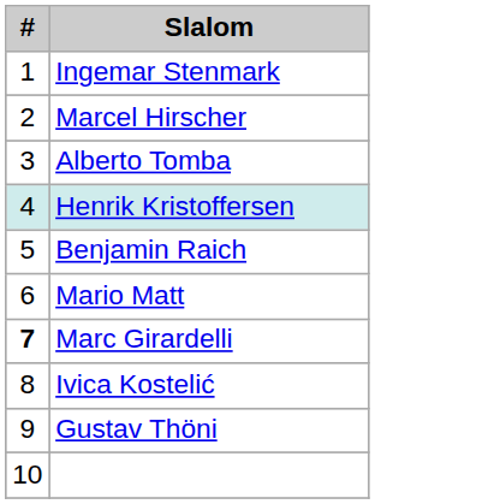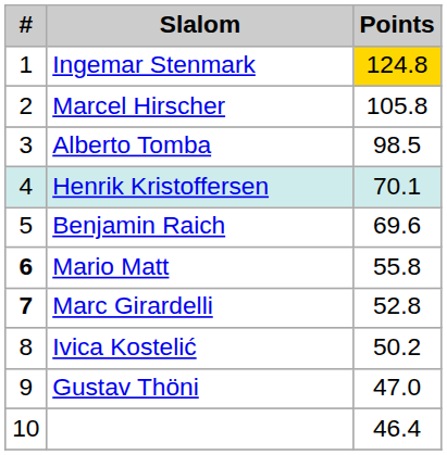+ column: Points | 124.8 | 105.8 | 98.5 | 70.1 | 69.6 | 55.8 | 52.8 | 50.2 | 47.0 | 46.4
Mario Matt | #: normal -> bold
